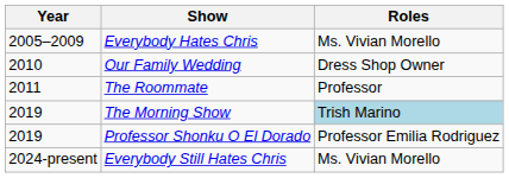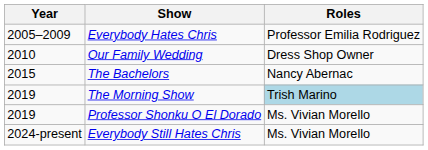Everybody Hates Chris | Roles: Ms. Vivian Morello -> Professor Emilia Rodriguez
- row: 2011 | The Roommate | Professor
+ row: 2015 | The Bachelors | Nancy Abernac
Professor Shonku O El Dorado | Roles: Professor Emilia Rodriguez -> Ms. Vivian Morello
